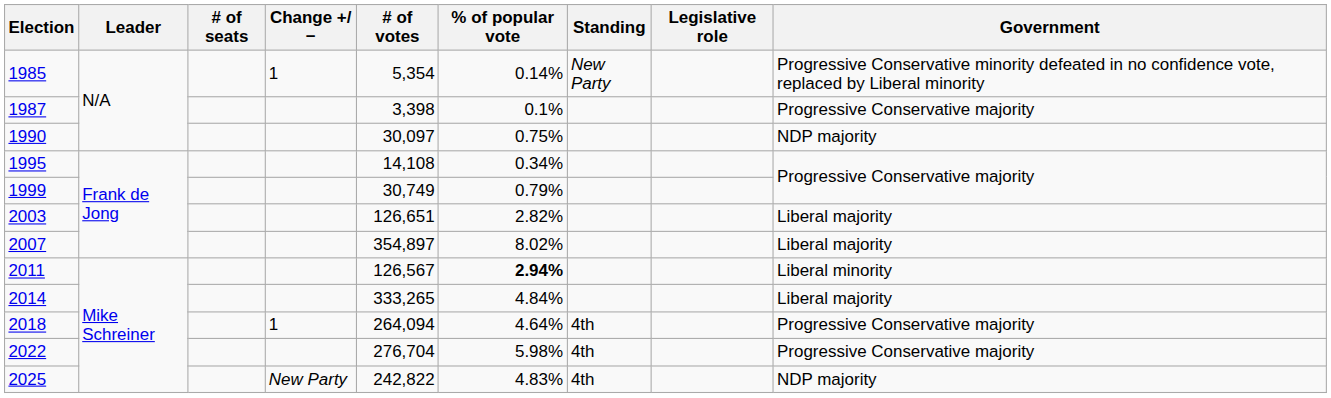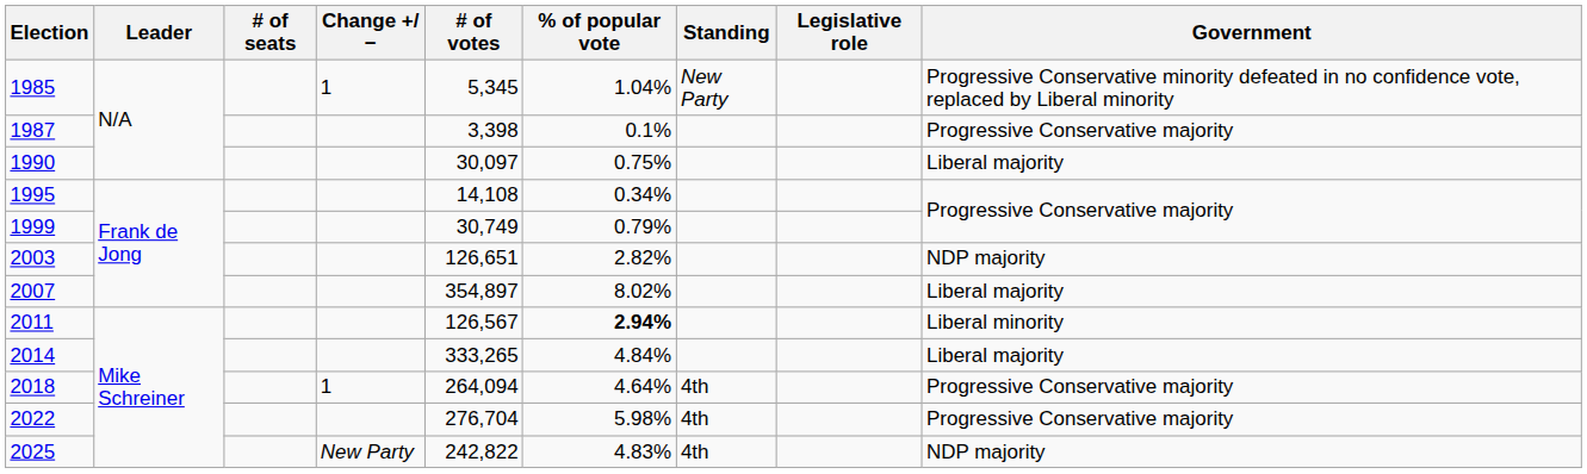1985 | # of votes: 5,354 -> 5,345
1985 | % of popular vote: 0.14% -> 1.04%
1990 | Government: NDP majority -> Liberal majority
2003 | Government: Liberal majority -> NDP majority
